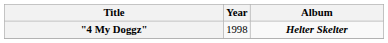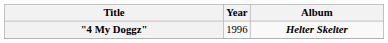"4 My Doggz" | Year: 1998 -> 1996
